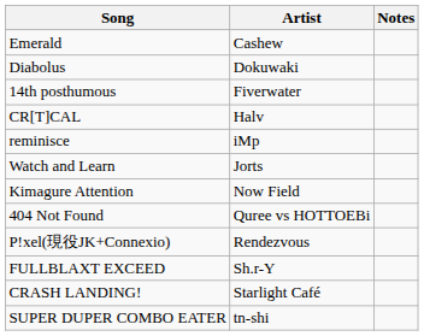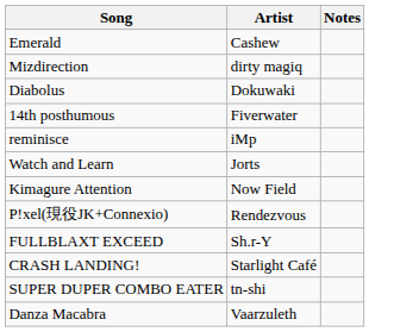+ row: Mizdirection | dirty magiq
- row: CR[T]CAL | Halv
- row: 404 Not Found | Quree vs HOTTOEBi
+ row: Danza Macabra | Vaarzuleth
